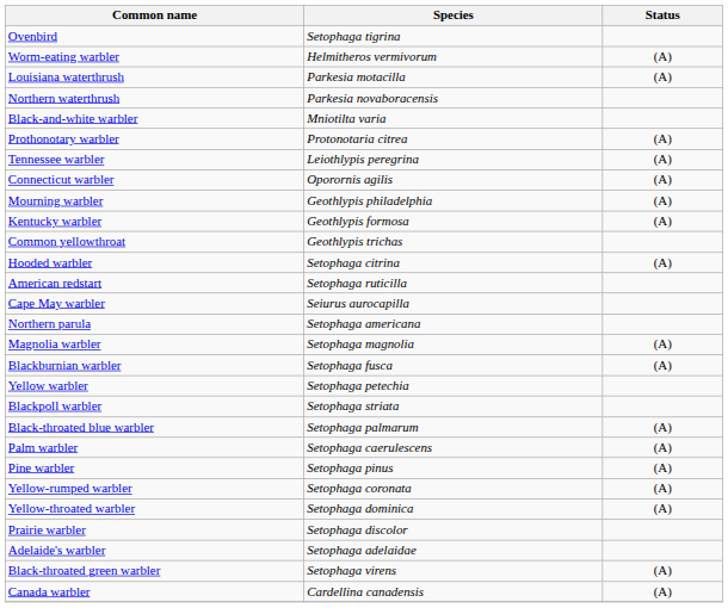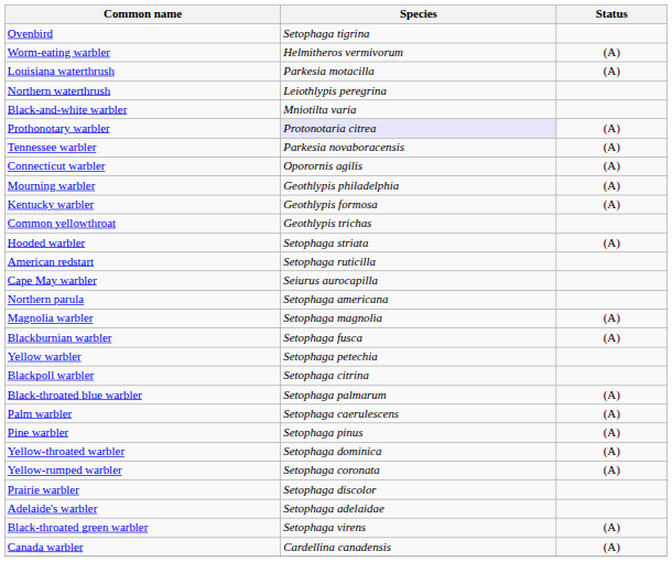Northern waterthrush | Species: Parkesia novaboracensis -> Leiothlypis peregrina
Prothonotary warbler | Species: no background -> lavender background
Tennessee warbler | Species: Leiothlypis peregrina -> Parkesia novaboracensis
Hooded warbler | Species: Setophaga citrina -> Setophaga striata
Blackpoll warbler | Species: Setophaga striata -> Setophaga citrina
rows swapped: Yellow-rumped warbler <-> Yellow-throated warbler
